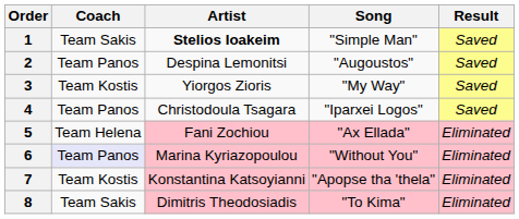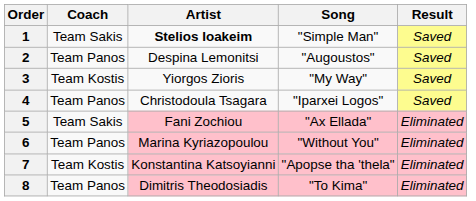5 | Coach: Team Helena -> Team Sakis
6 | Coach: lavender background -> no background
8 | Coach: Team Sakis -> Team Panos
